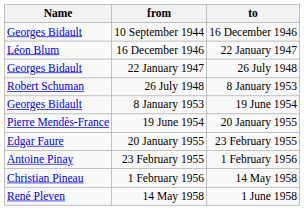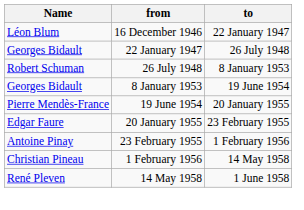- row: Georges Bidault | 10 September 1944 | 16 December 1946
